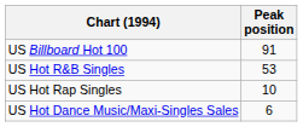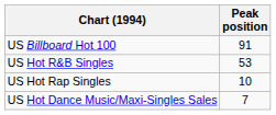US Hot Dance Music/Maxi-Singles Sales | Peak position: 6 -> 7
